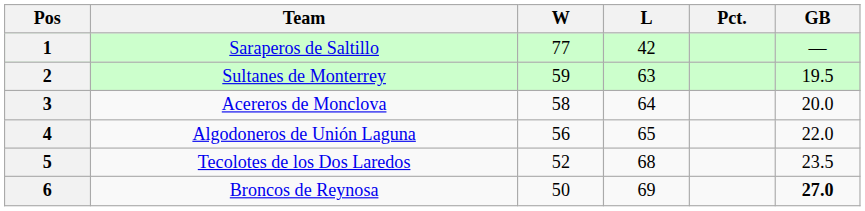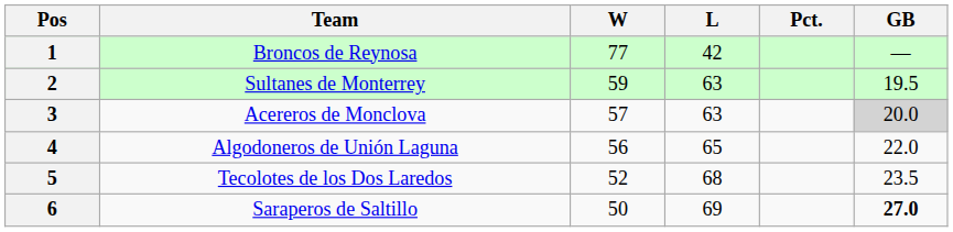1 | Team: Saraperos de Saltillo -> Broncos de Reynosa
3 | W: 58 -> 57
3 | L: 64 -> 63
3 | GB: no background -> lightgrey background
6 | Team: Broncos de Reynosa -> Saraperos de Saltillo
